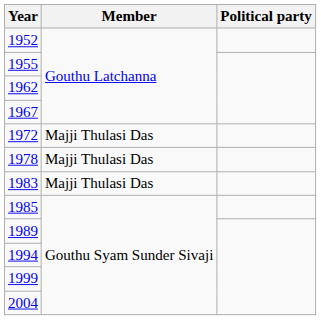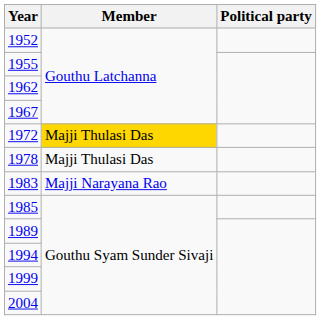1972 | Member: no background -> gold background
1983 | Member: Majji Thulasi Das -> Majji Narayana Rao
